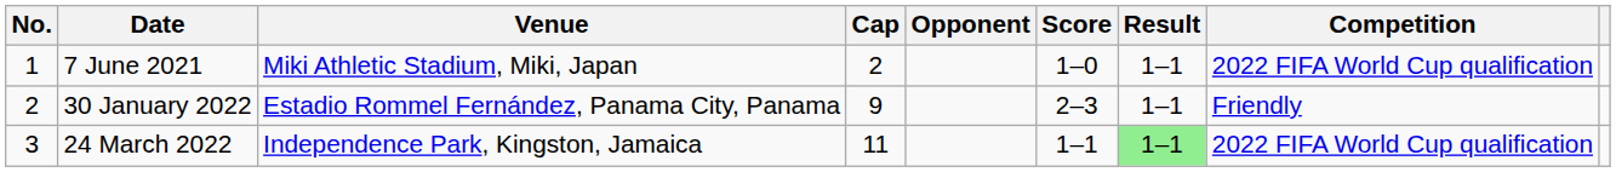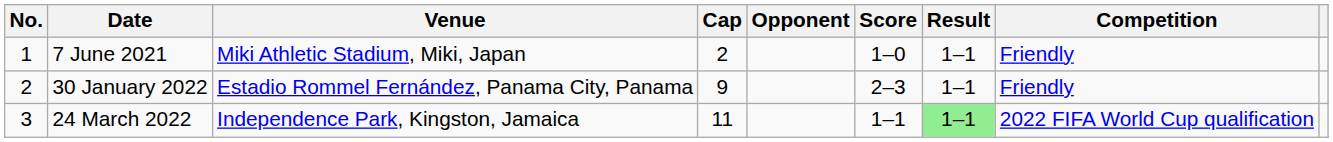7 June 2021 | Competition: 2022 FIFA World Cup qualification -> Friendly
